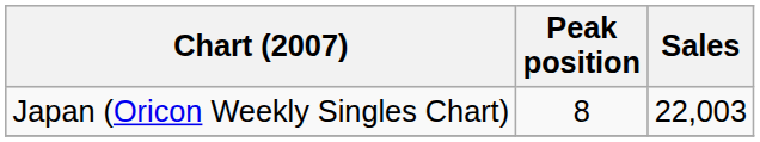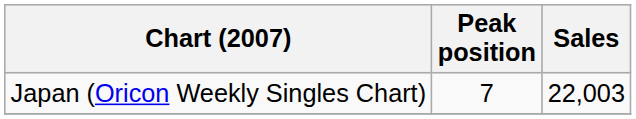Japan (Oricon Weekly Singles Chart) | Peak position: 8 -> 7
